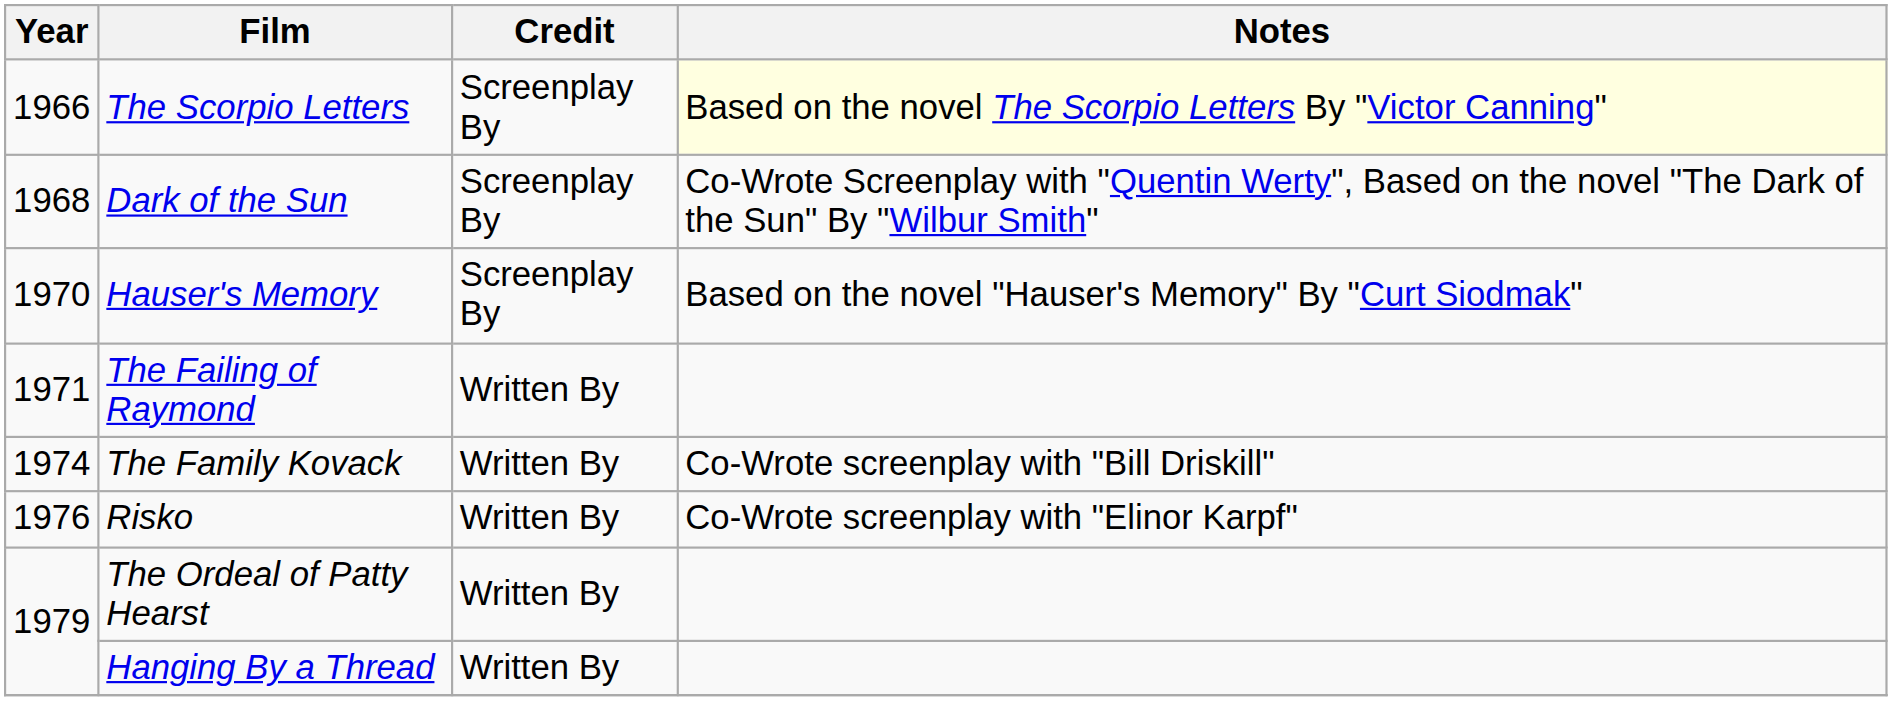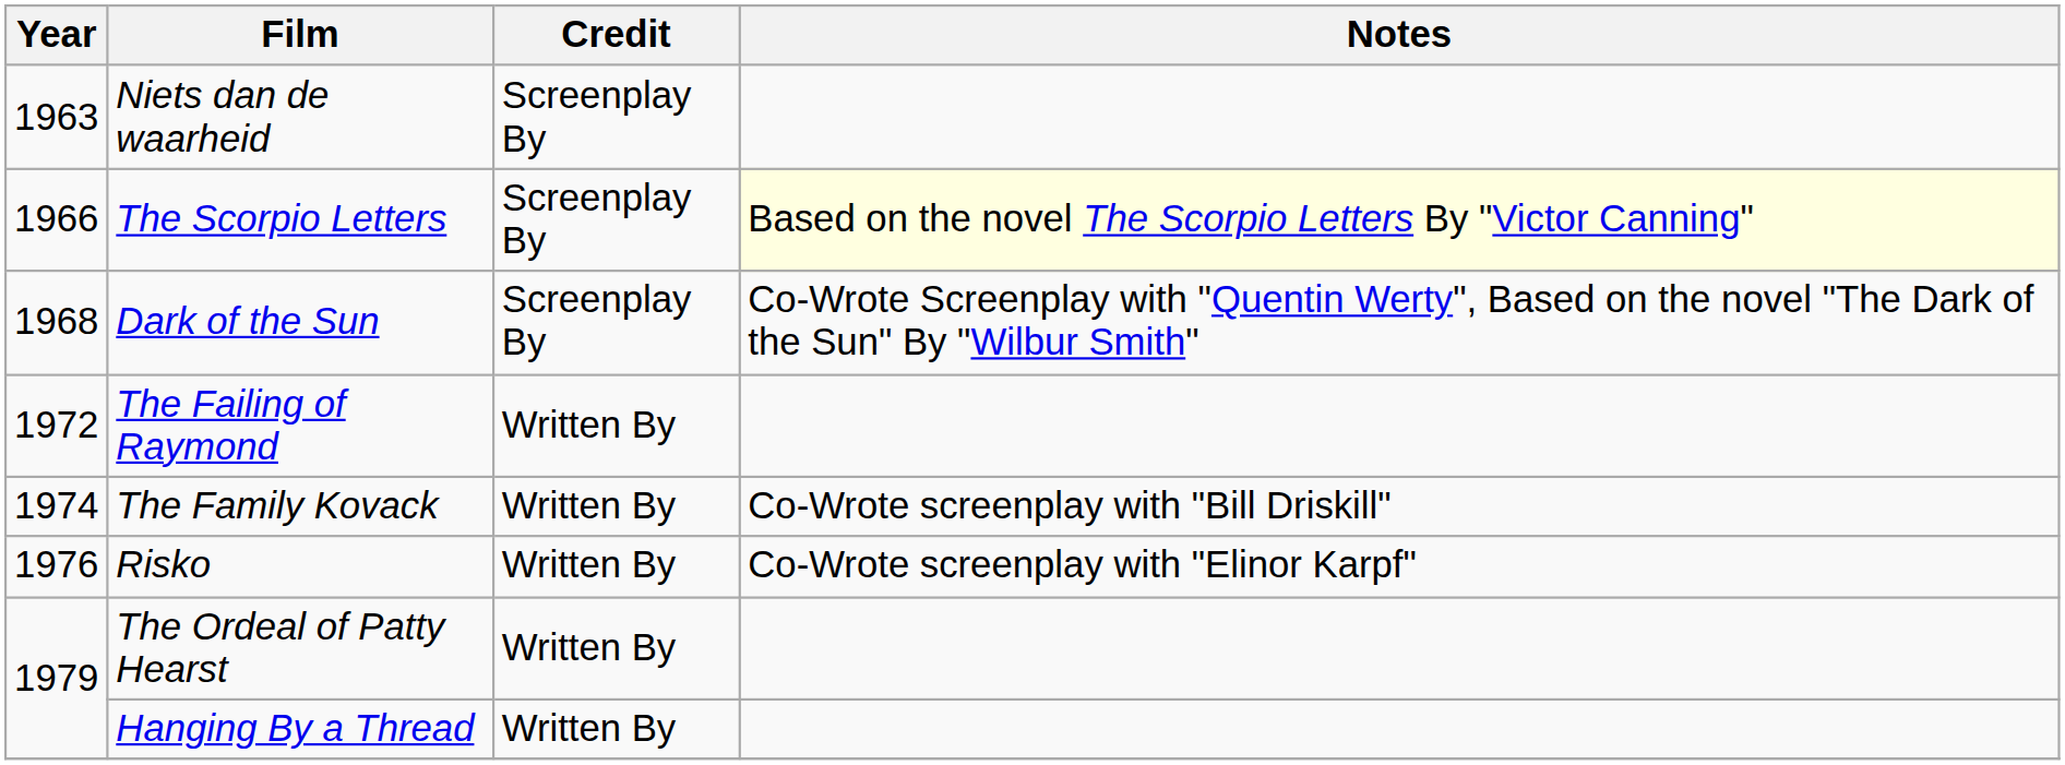+ row: 1963 | Niets dan de waarheid | Screenplay By
- row: 1970 | Hauser's Memory | Screenplay By | Based on the novel "Hauser's Memory" By "Curt Siodmak"
The Failing of Raymond | Year: 1971 -> 1972
